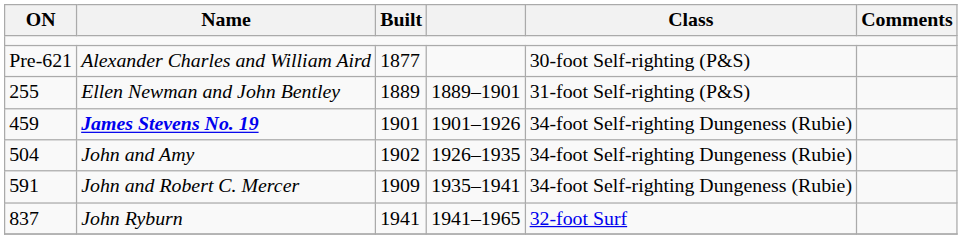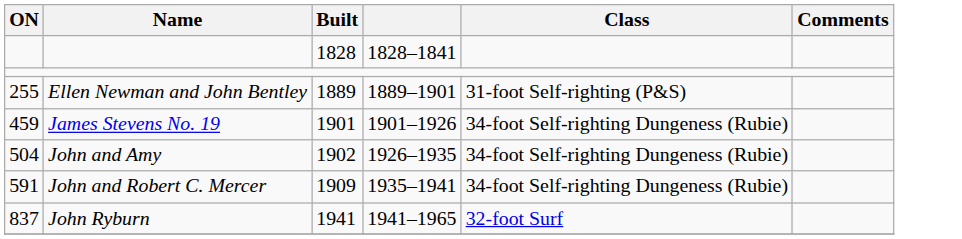+ row: 1828 | 1828–1841
- row: Pre-621 | Alexander Charles and William Aird | 1877 | 30-foot Self-righting (P&S)
1901 | Name: bold -> normal
